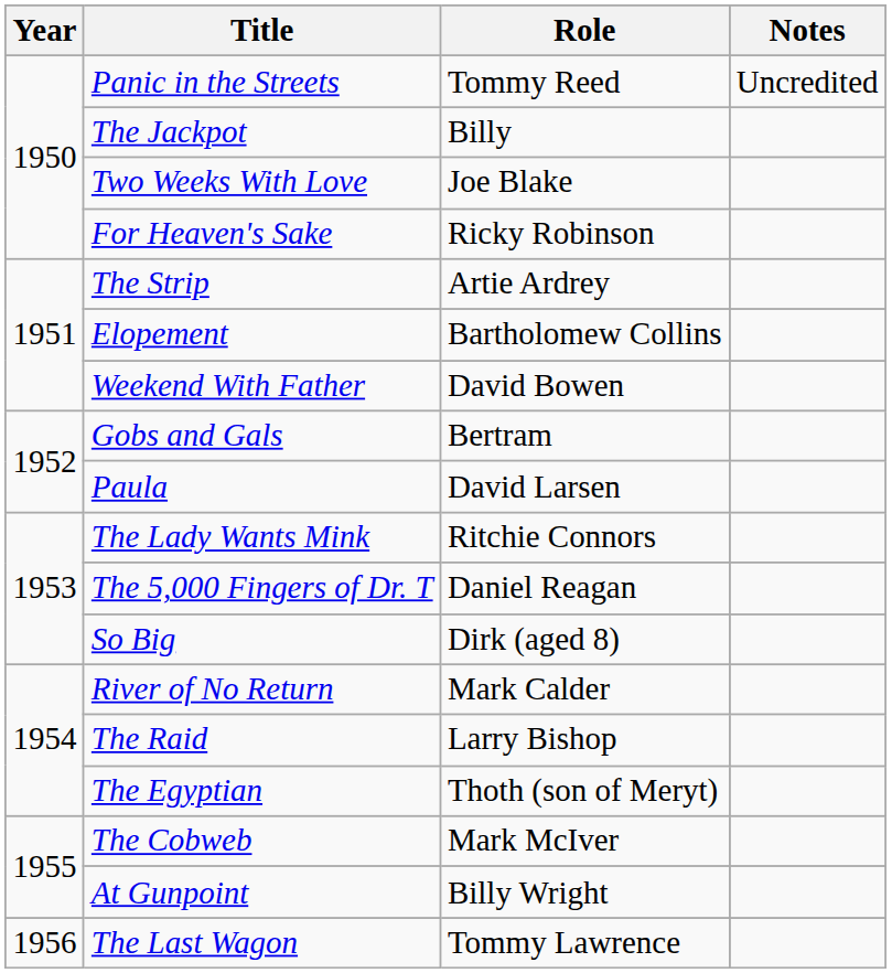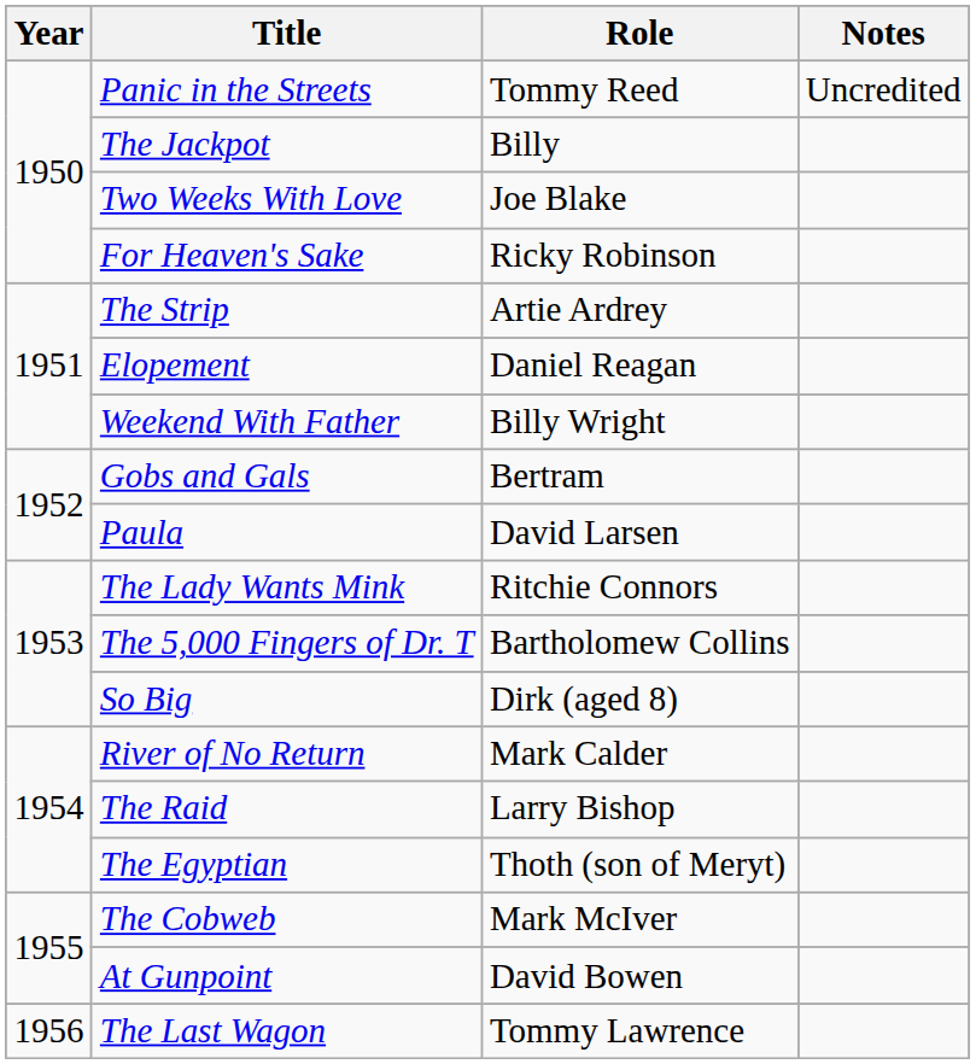Elopement | Role: Bartholomew Collins -> Daniel Reagan
Weekend With Father | Role: David Bowen -> Billy Wright
The 5,000 Fingers of Dr. T | Role: Daniel Reagan -> Bartholomew Collins
At Gunpoint | Role: Billy Wright -> David Bowen
